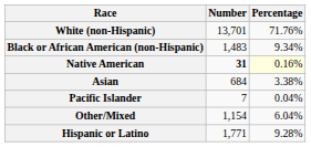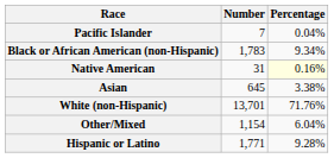rows swapped: White (non-Hispanic) <-> Pacific Islander
Black or African American (non-Hispanic) | Number: 1,483 -> 1,783
Native American | Number: bold -> normal
Asian | Number: 684 -> 645
